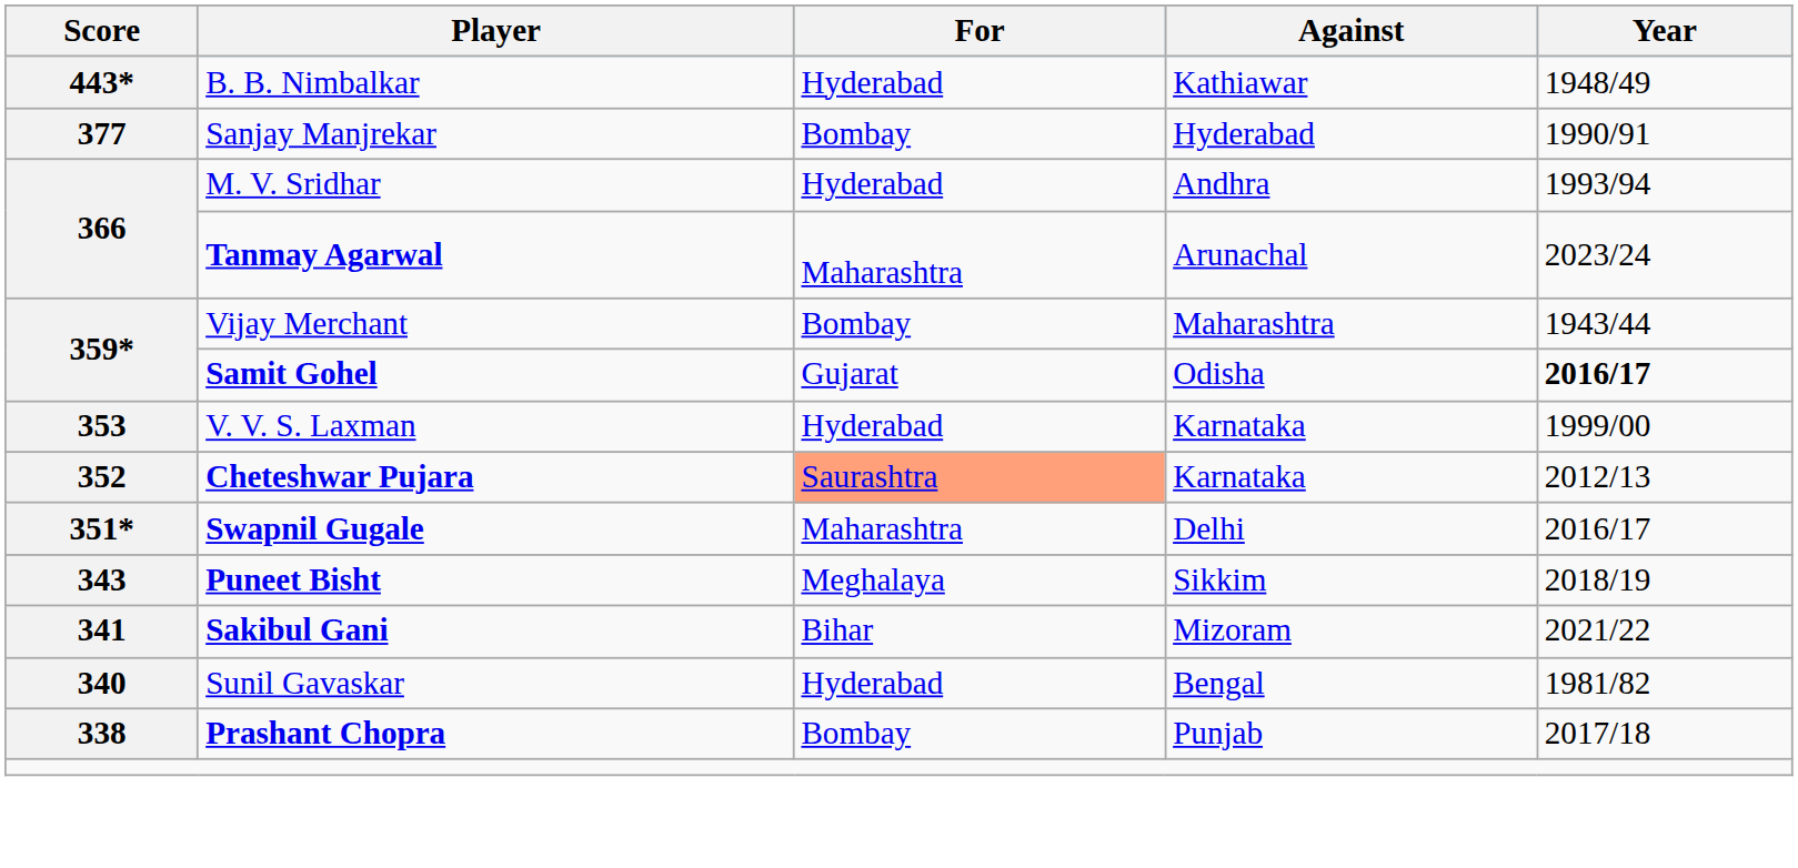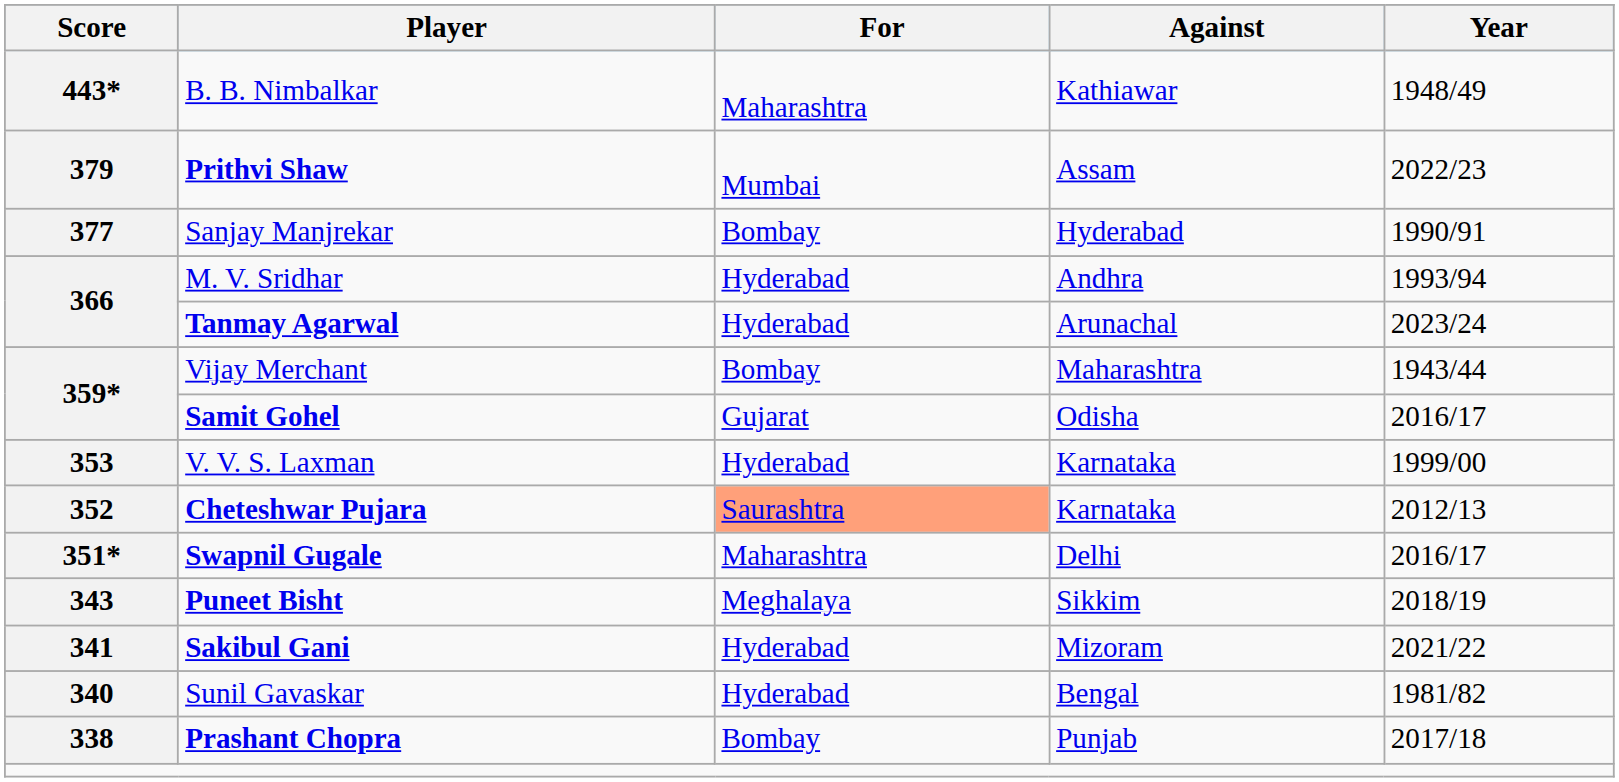B. B. Nimbalkar | For: Hyderabad -> Maharashtra
+ row: 379 | Prithvi Shaw | Mumbai | Assam | 2022/23
Tanmay Agarwal | For: Maharashtra -> Hyderabad
Samit Gohel | Year: bold -> normal
Sakibul Gani | For: Bihar -> Hyderabad
